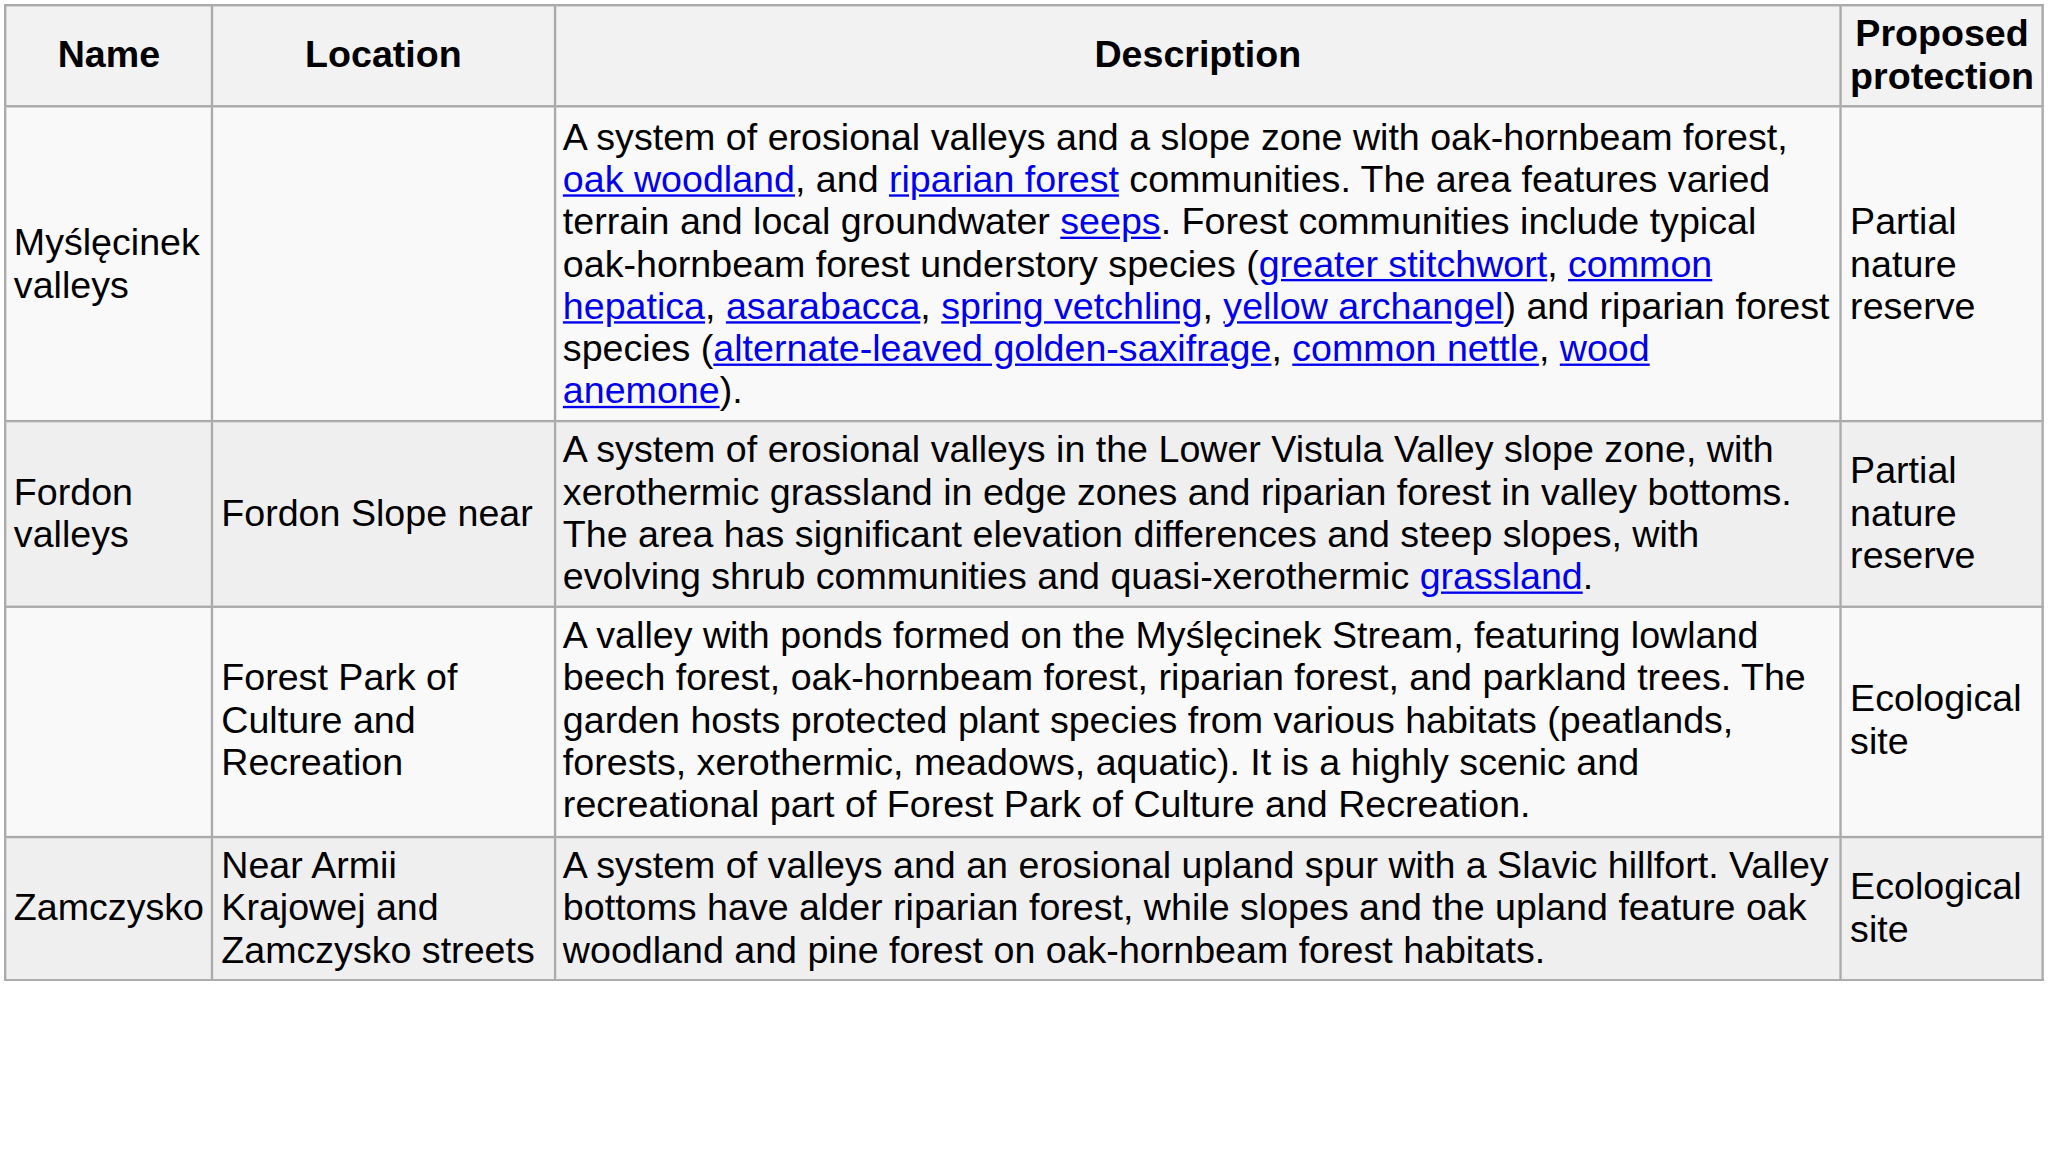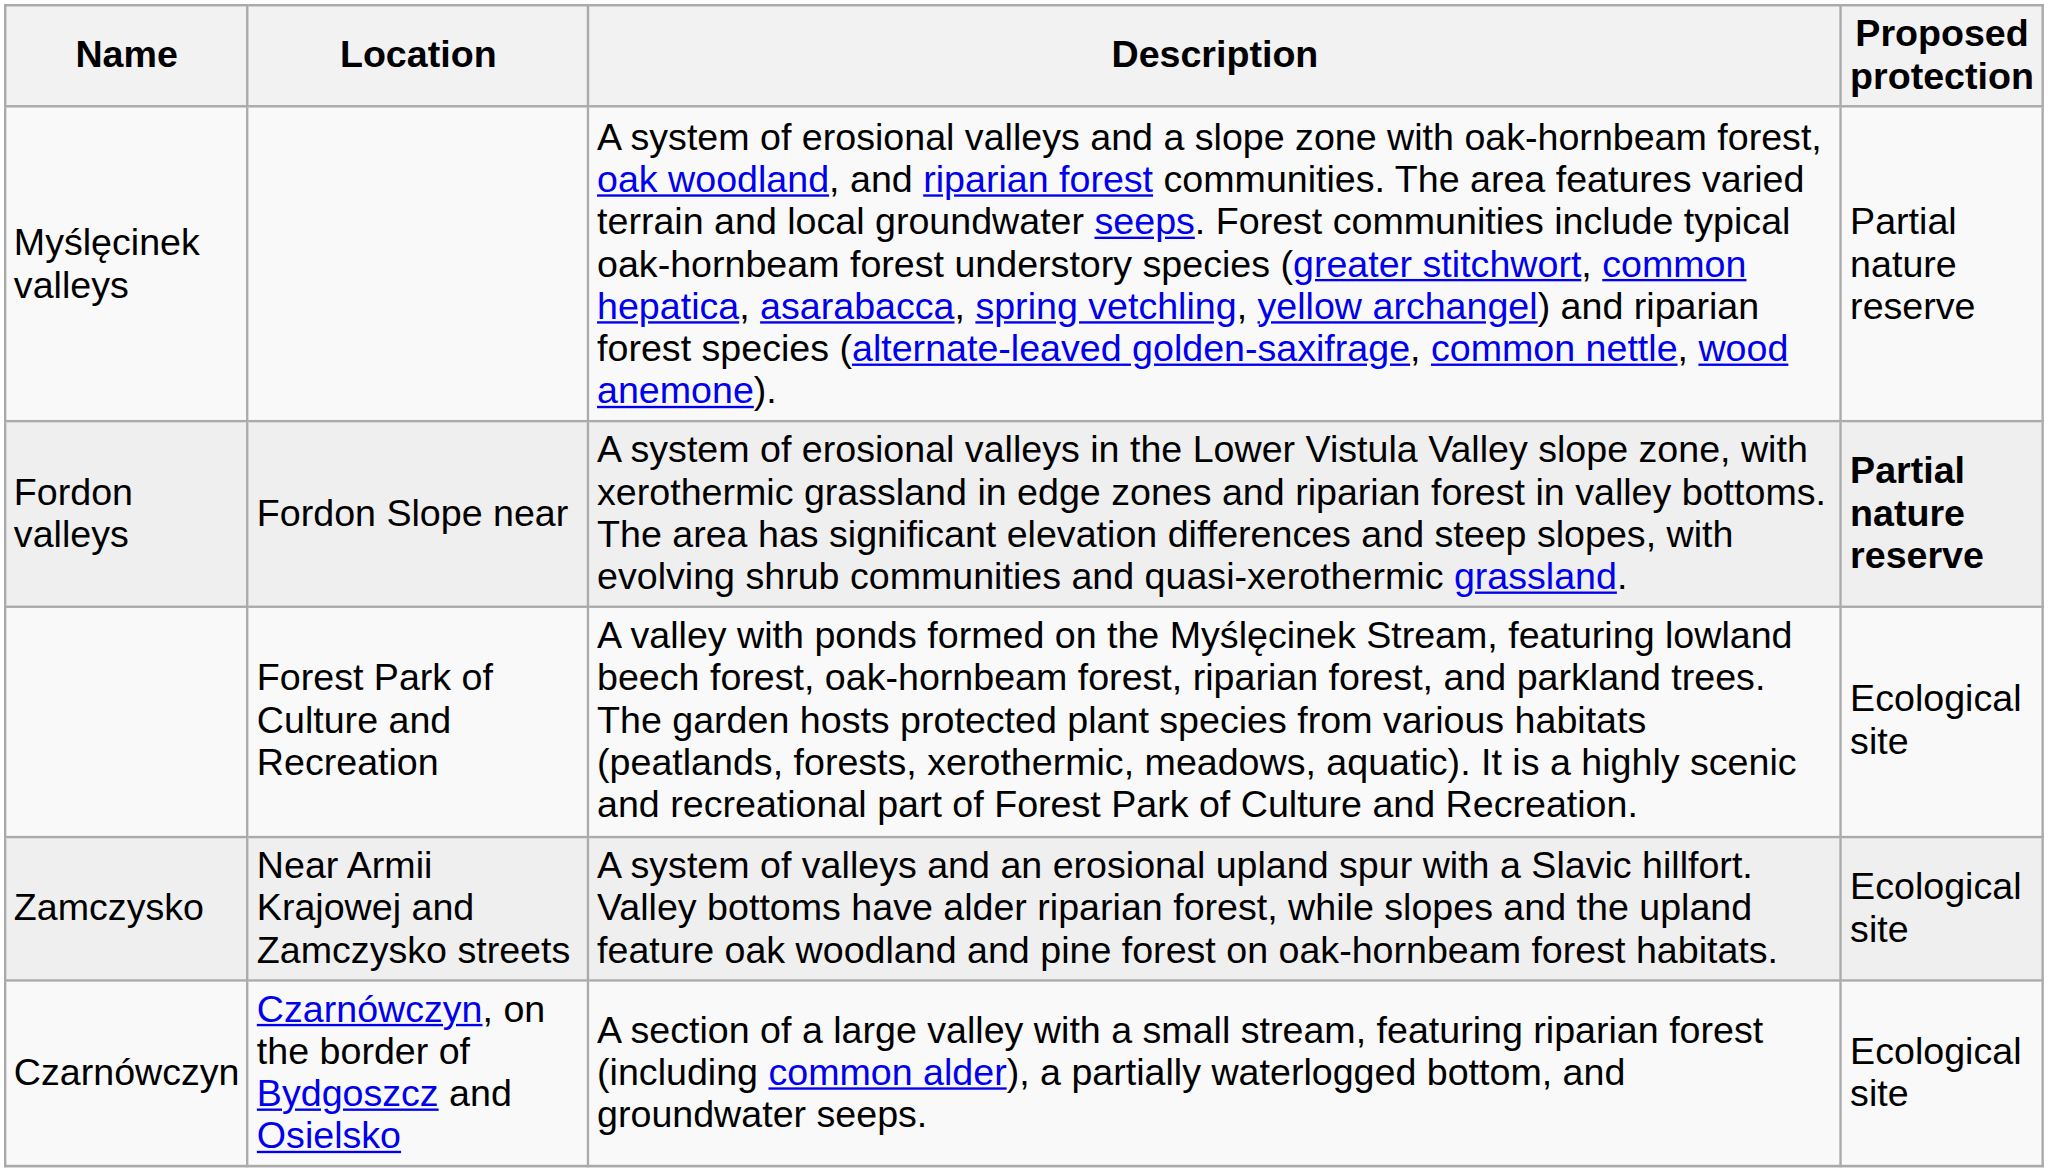Fordon valleys | Proposed protection: normal -> bold
+ row: Czarnówczyn | Czarnówczyn, on the border of Bydgoszcz and Osielsko | A section of a large valley with a small stream, featuring riparian forest (including common alder), a partially waterlogged bottom, and groundwater seeps. | Ecological site
